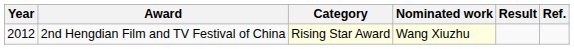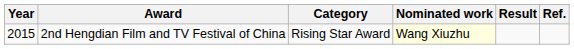2nd Hengdian Film and TV Festival of China | Year: 2012 -> 2015
2nd Hengdian Film and TV Festival of China | Category: lightyellow background -> no background
